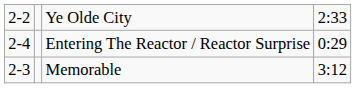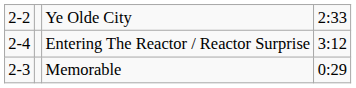Entering The Reactor / Reactor Surprise | column 4: 0:29 -> 3:12
Memorable | column 4: 3:12 -> 0:29
